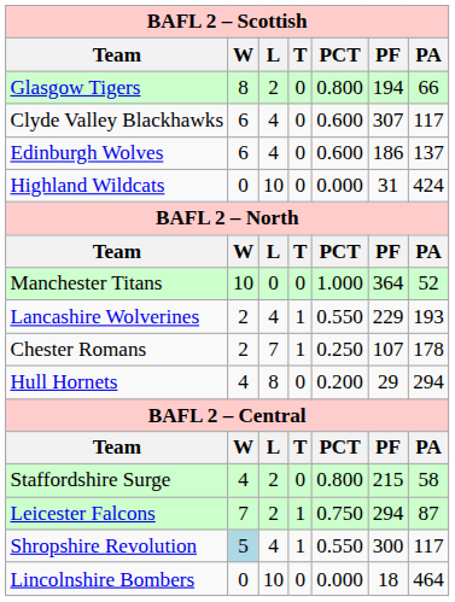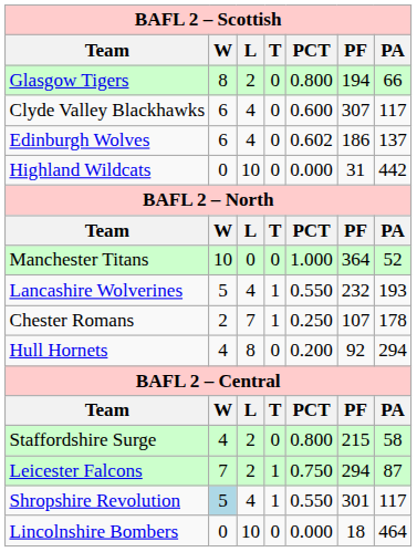Edinburgh Wolves | PCT: 0.600 -> 0.602
Highland Wildcats | PA: 424 -> 442
Lancashire Wolverines | W: 2 -> 5
Lancashire Wolverines | PF: 229 -> 232
Hull Hornets | PF: 29 -> 92
Shropshire Revolution | PF: 300 -> 301
